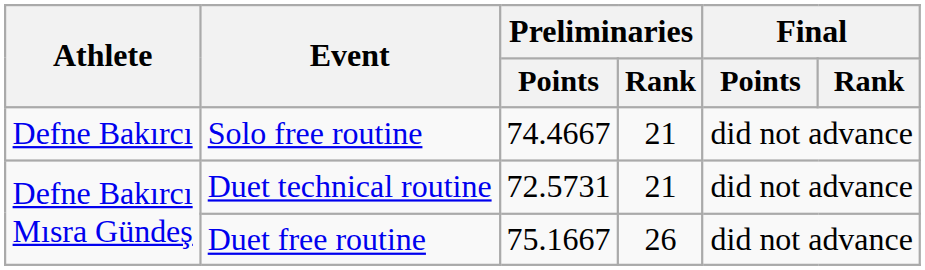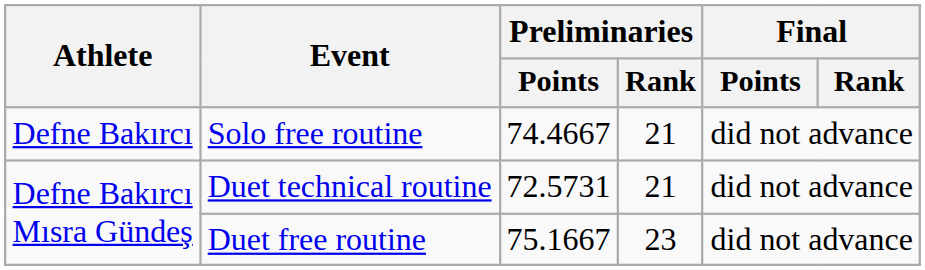Duet free routine | Preliminaries / Rank: 26 -> 23
